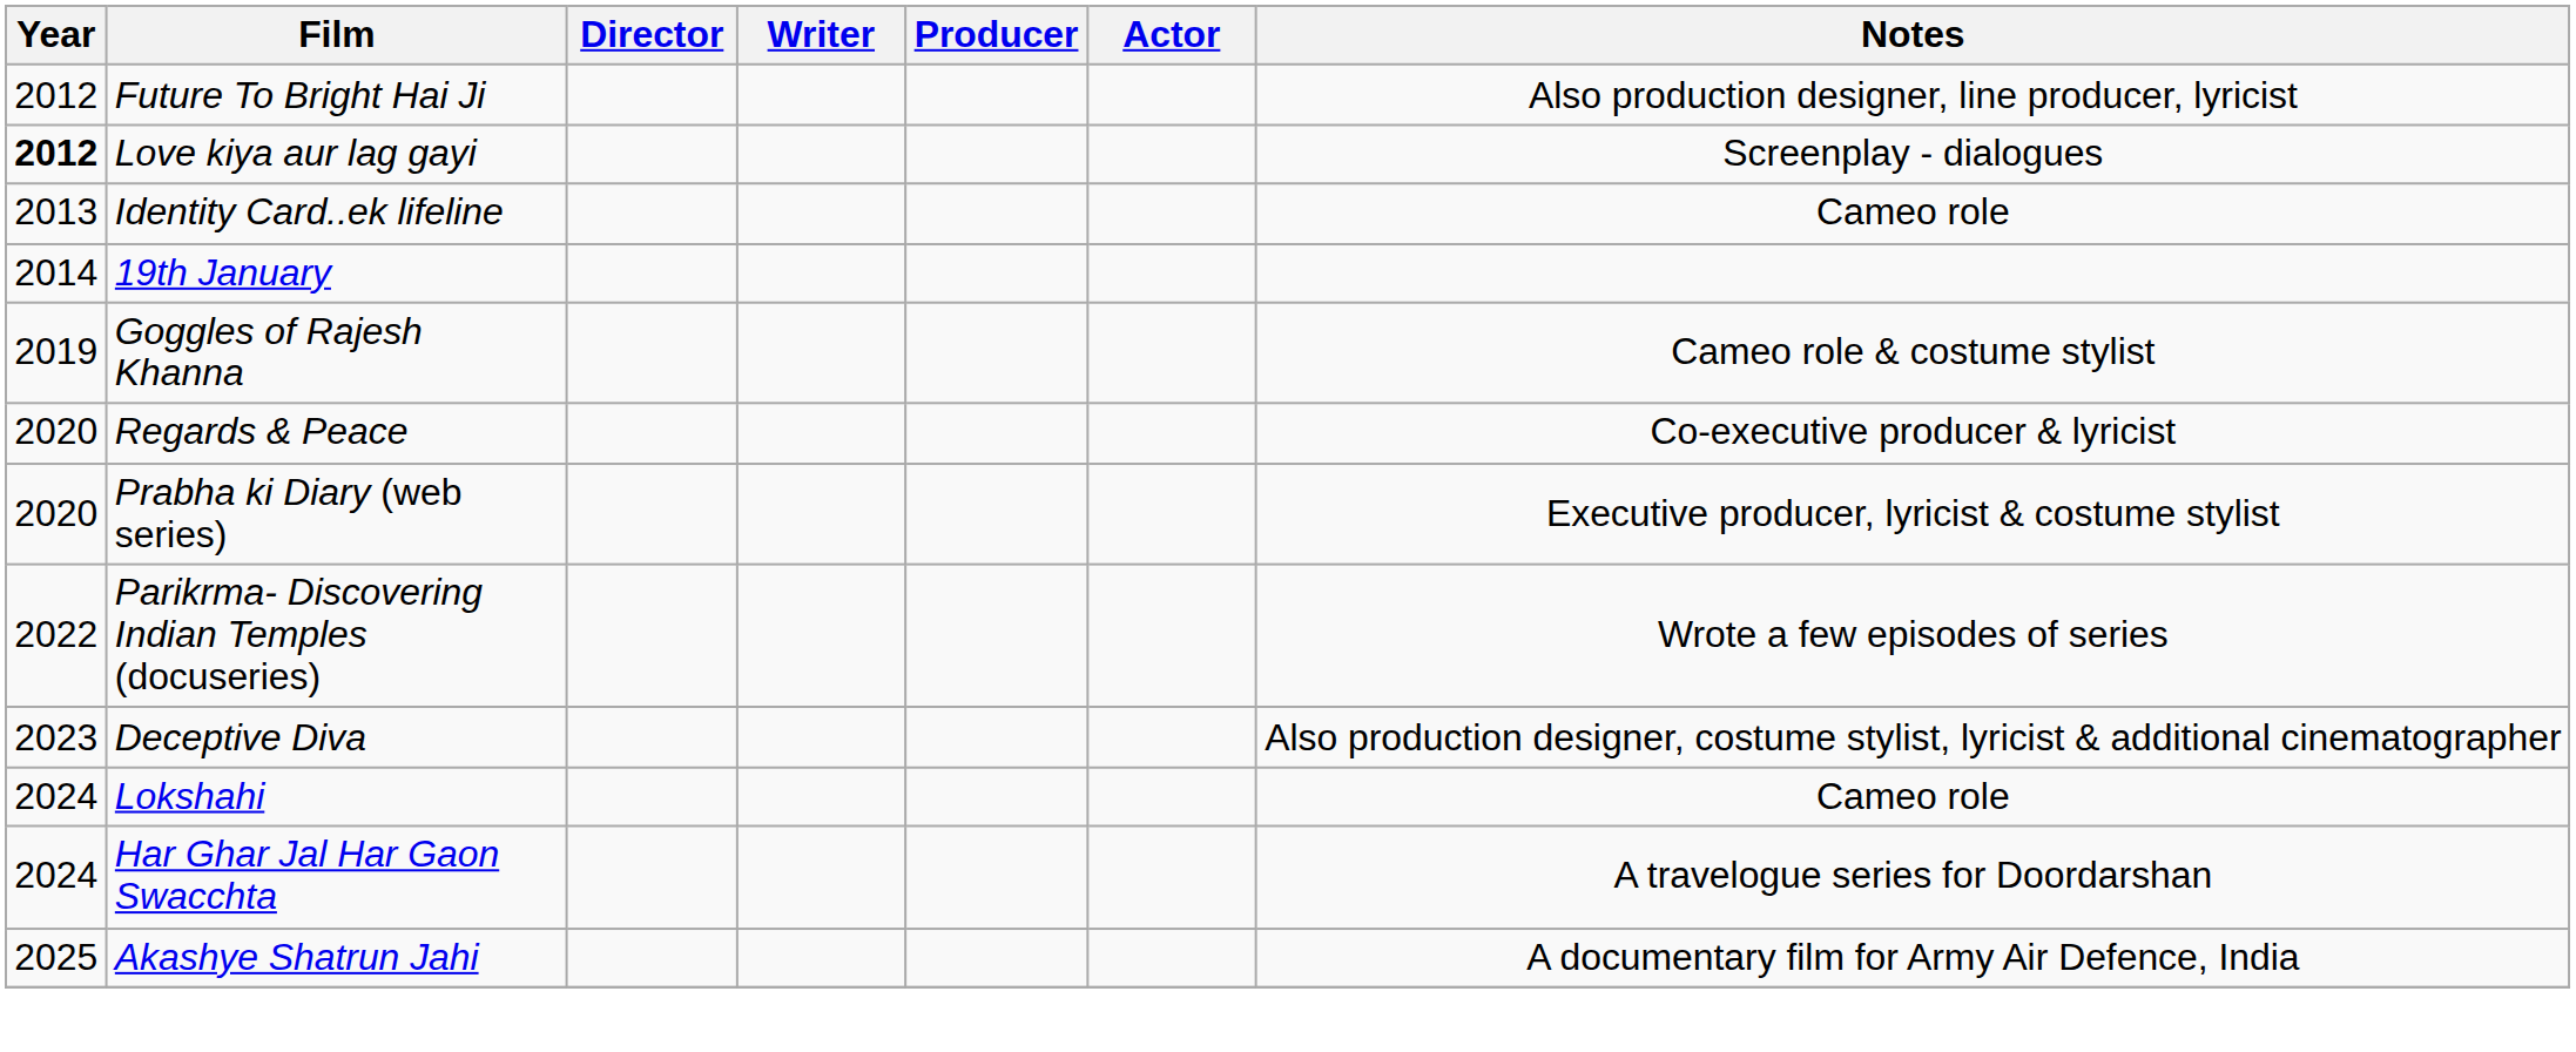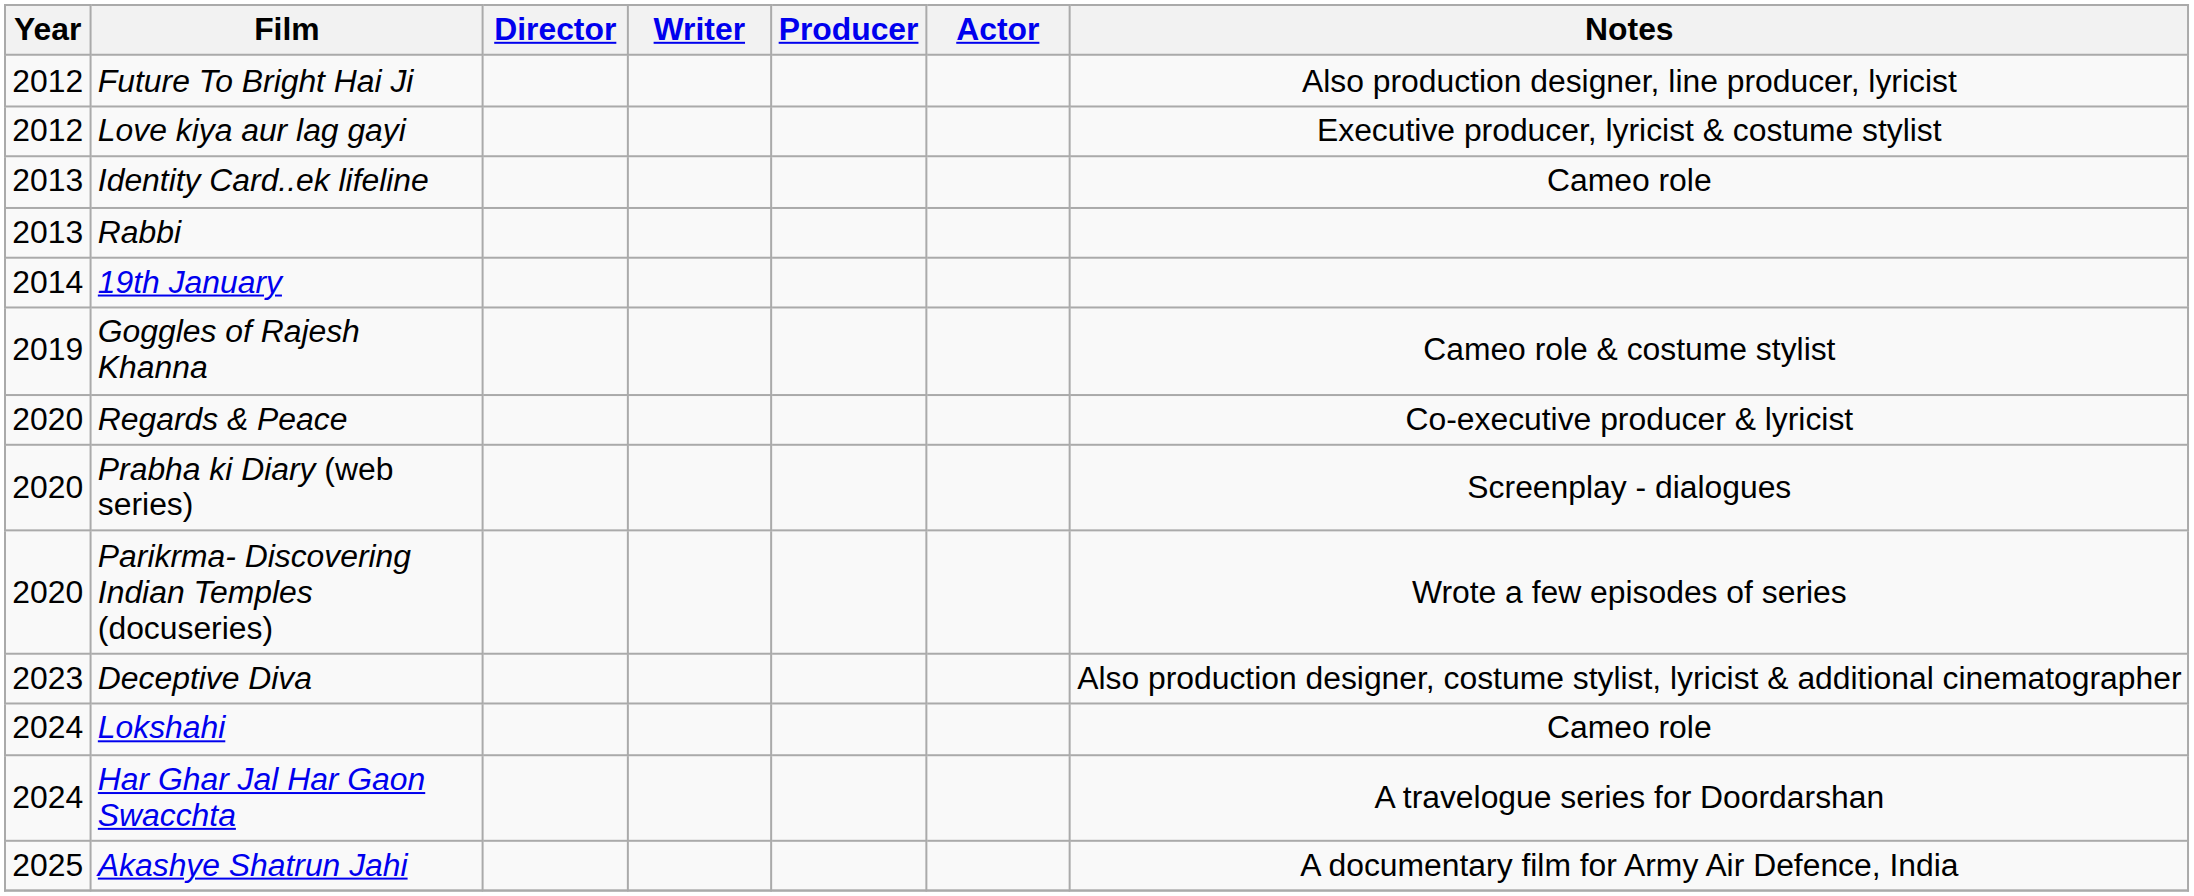Love kiya aur lag gayi | Year: bold -> normal
Love kiya aur lag gayi | Notes: Screenplay - dialogues -> Executive producer, lyricist & costume stylist
+ row: 2013 | Rabbi
Prabha ki Diary (web series) | Notes: Executive producer, lyricist & costume stylist -> Screenplay - dialogues
Parikrma- Discovering Indian Temples (docuseries) | Year: 2022 -> 2020
